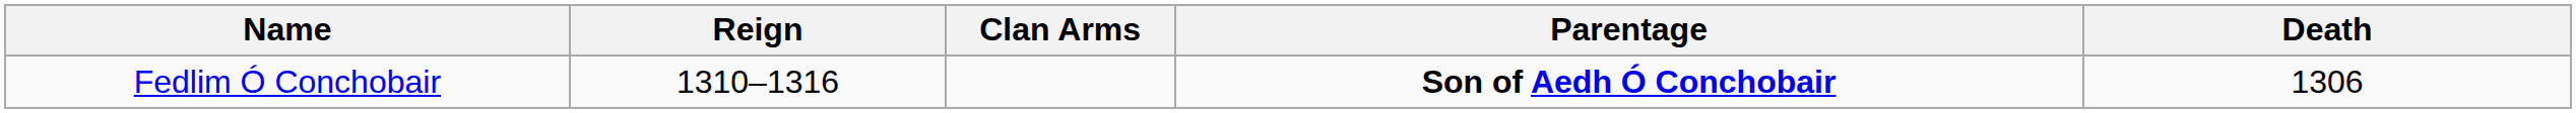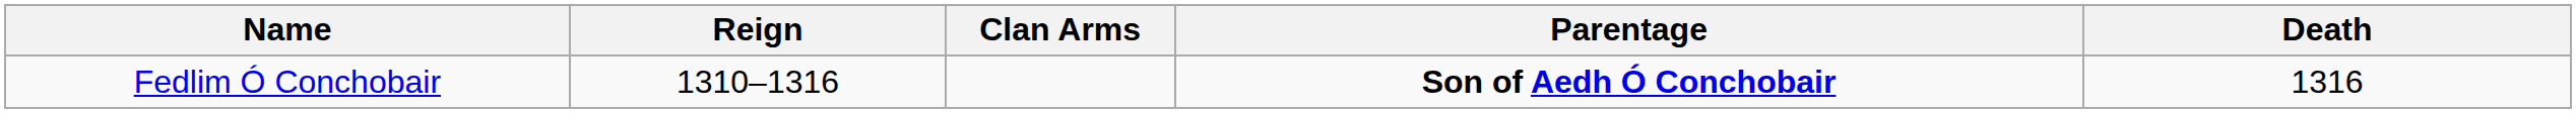Fedlim Ó Conchobair | Death: 1306 -> 1316
